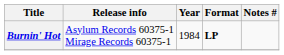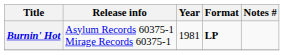Burnin' Hot | Year: 1984 -> 1981
